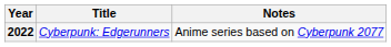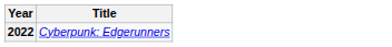- column: Notes | Anime series based on Cyberpunk 2077
